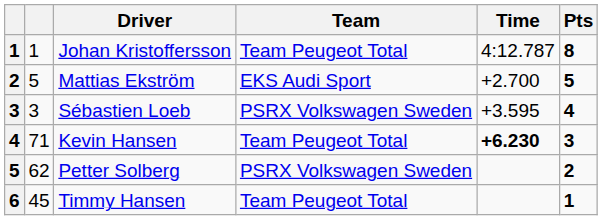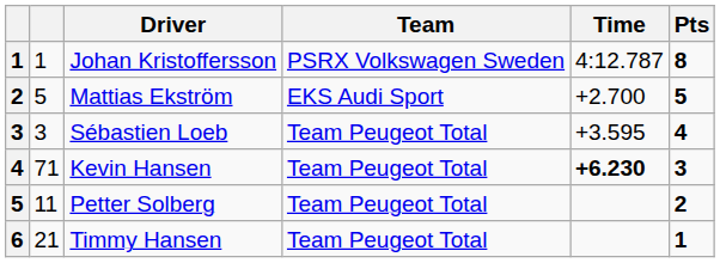Johan Kristoffersson | Team: Team Peugeot Total -> PSRX Volkswagen Sweden
Sébastien Loeb | Team: PSRX Volkswagen Sweden -> Team Peugeot Total
Petter Solberg | column 2: 62 -> 11
Petter Solberg | Team: PSRX Volkswagen Sweden -> Team Peugeot Total
Timmy Hansen | column 2: 45 -> 21
